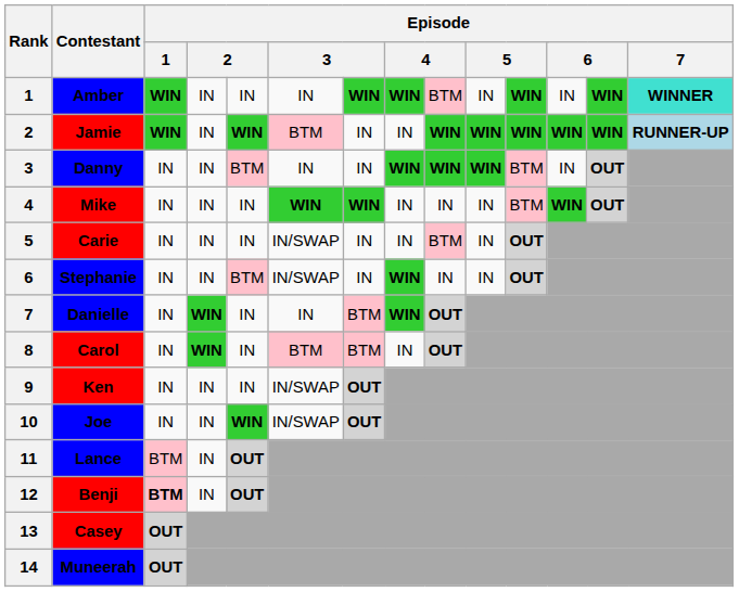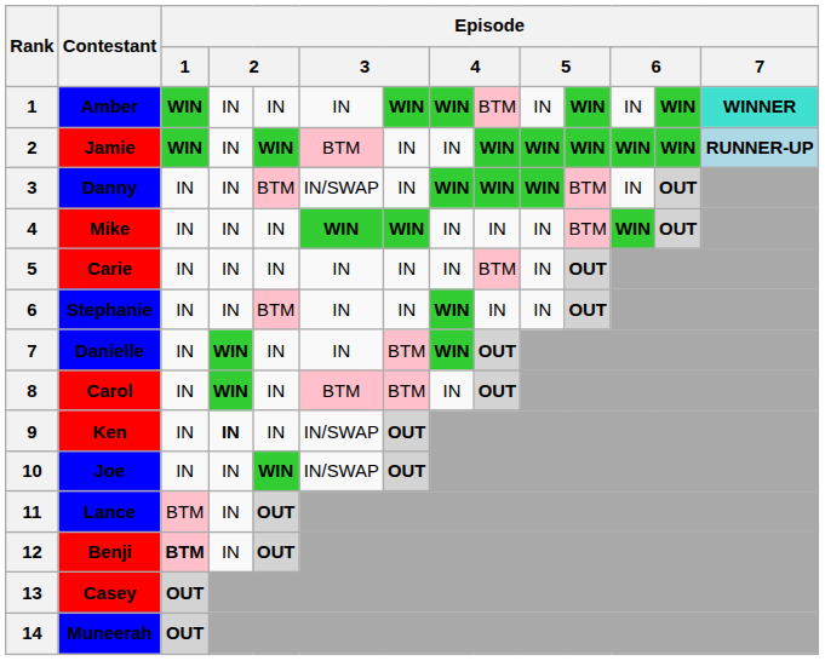Danny | column 6: IN -> IN/SWAP
Carie | column 6: IN/SWAP -> IN
Stephanie | column 6: IN/SWAP -> IN
Ken | column 4: normal -> bold
